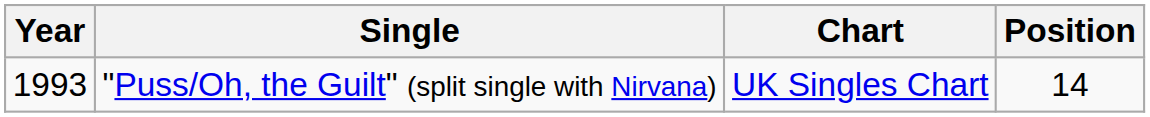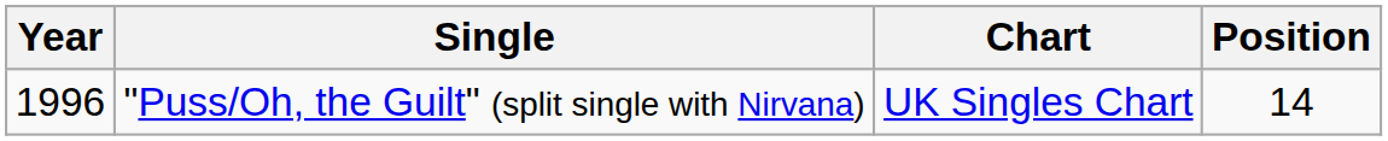"Puss/Oh, the Guilt" (split single with Nirvana) | Year: 1993 -> 1996
